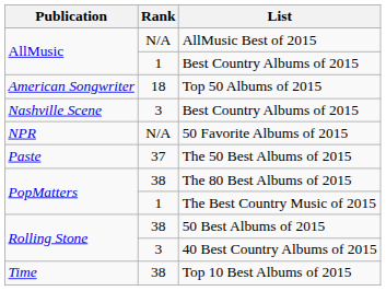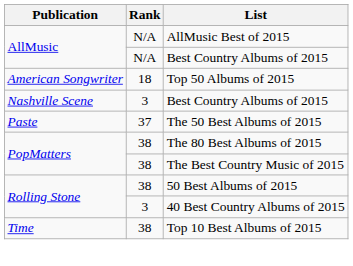AllMusic / Best Country Albums of 2015 | Rank: 1 -> N/A
- row: NPR | N/A | 50 Favorite Albums of 2015
The Best Country Music of 2015 | Rank: 1 -> 38
